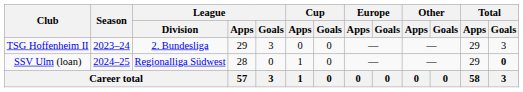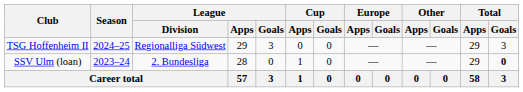TSG Hoffenheim II | Season: 2023–24 -> 2024–25
TSG Hoffenheim II | League / Division: 2. Bundesliga -> Regionalliga Südwest
SSV Ulm (loan) | Season: 2024–25 -> 2023–24
SSV Ulm (loan) | League / Division: Regionalliga Südwest -> 2. Bundesliga
